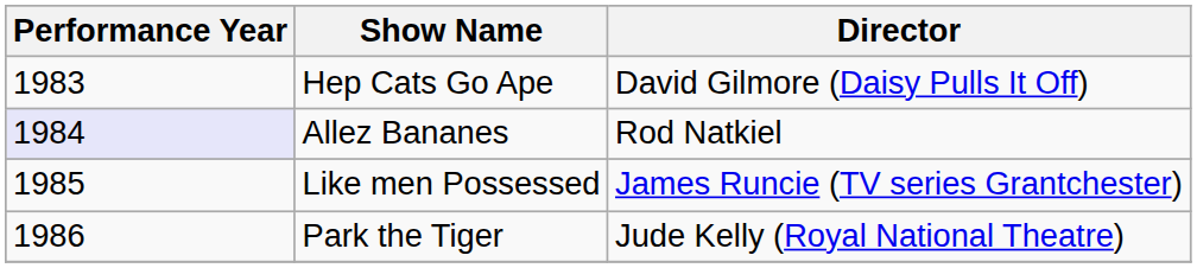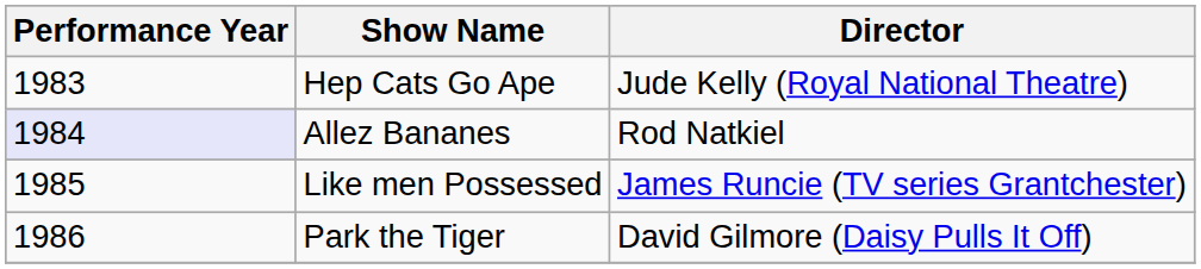Hep Cats Go Ape | Director: David Gilmore (Daisy Pulls It Off) -> Jude Kelly (Royal National Theatre)
Park the Tiger | Director: Jude Kelly (Royal National Theatre) -> David Gilmore (Daisy Pulls It Off)
